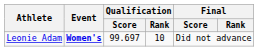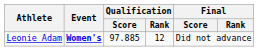Leonie Adam | Qualification / Score: 99.697 -> 97.885
Leonie Adam | Qualification / Rank: 10 -> 12
